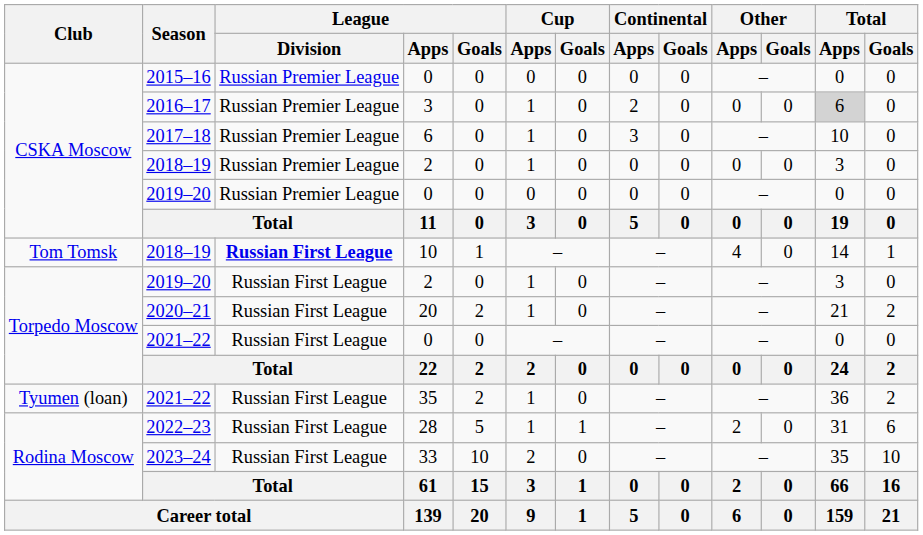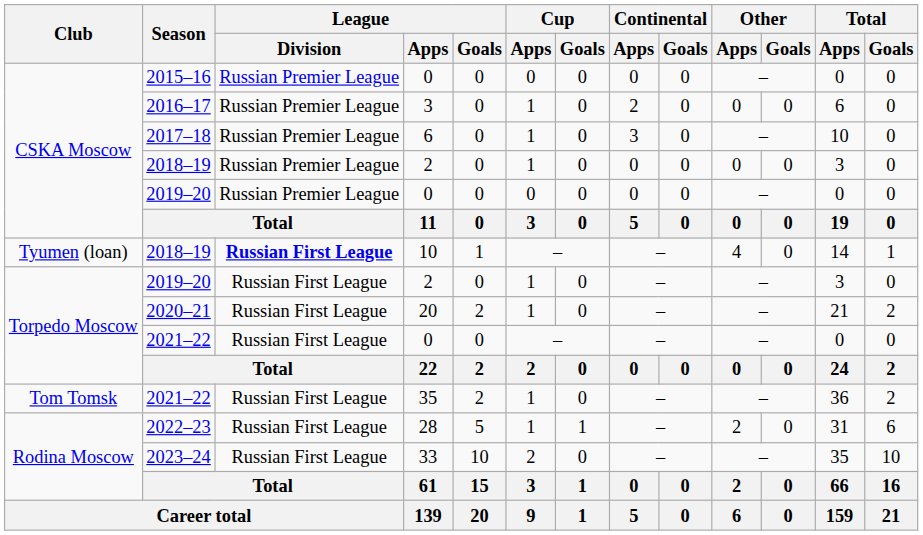2016–17 | Total / Apps: lightgrey background -> no background
2018–19 / 10 | Club: Tom Tomsk -> Tyumen (loan)
2021–22 / 35 | Club: Tyumen (loan) -> Tom Tomsk
